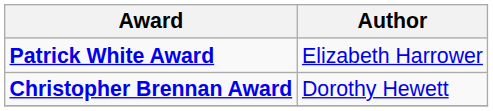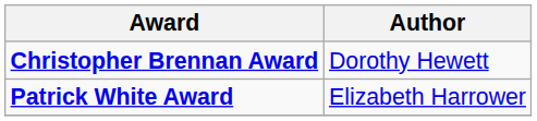rows swapped: Christopher Brennan Award <-> Patrick White Award
